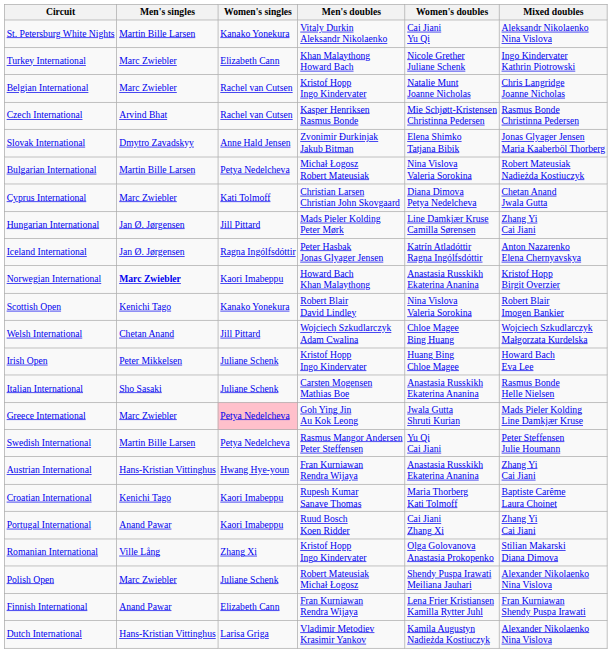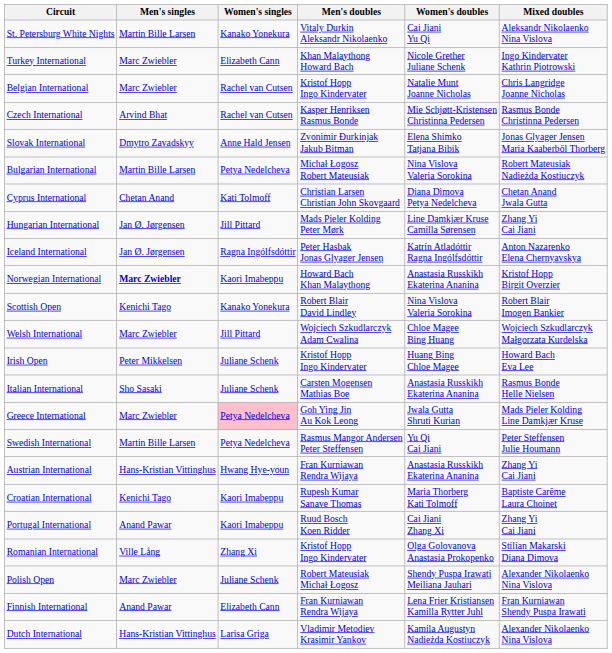Cyprus International | Men's singles: Marc Zwiebler -> Chetan Anand
Welsh International | Men's singles: Chetan Anand -> Marc Zwiebler
